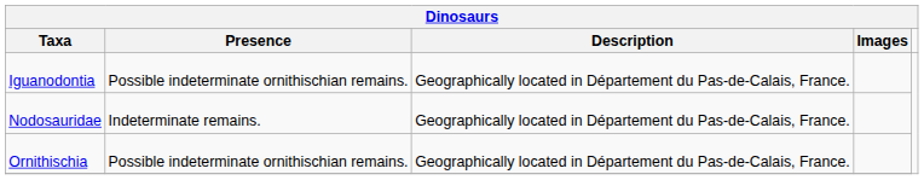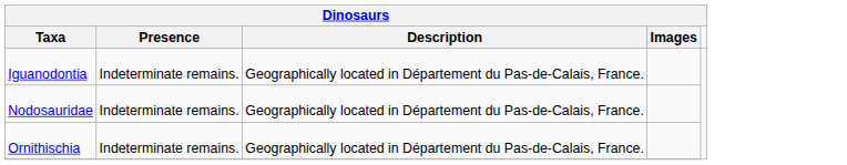Iguanodontia | Presence: Possible indeterminate ornithischian remains. -> Indeterminate remains.
Ornithischia | Presence: Possible indeterminate ornithischian remains. -> Indeterminate remains.
